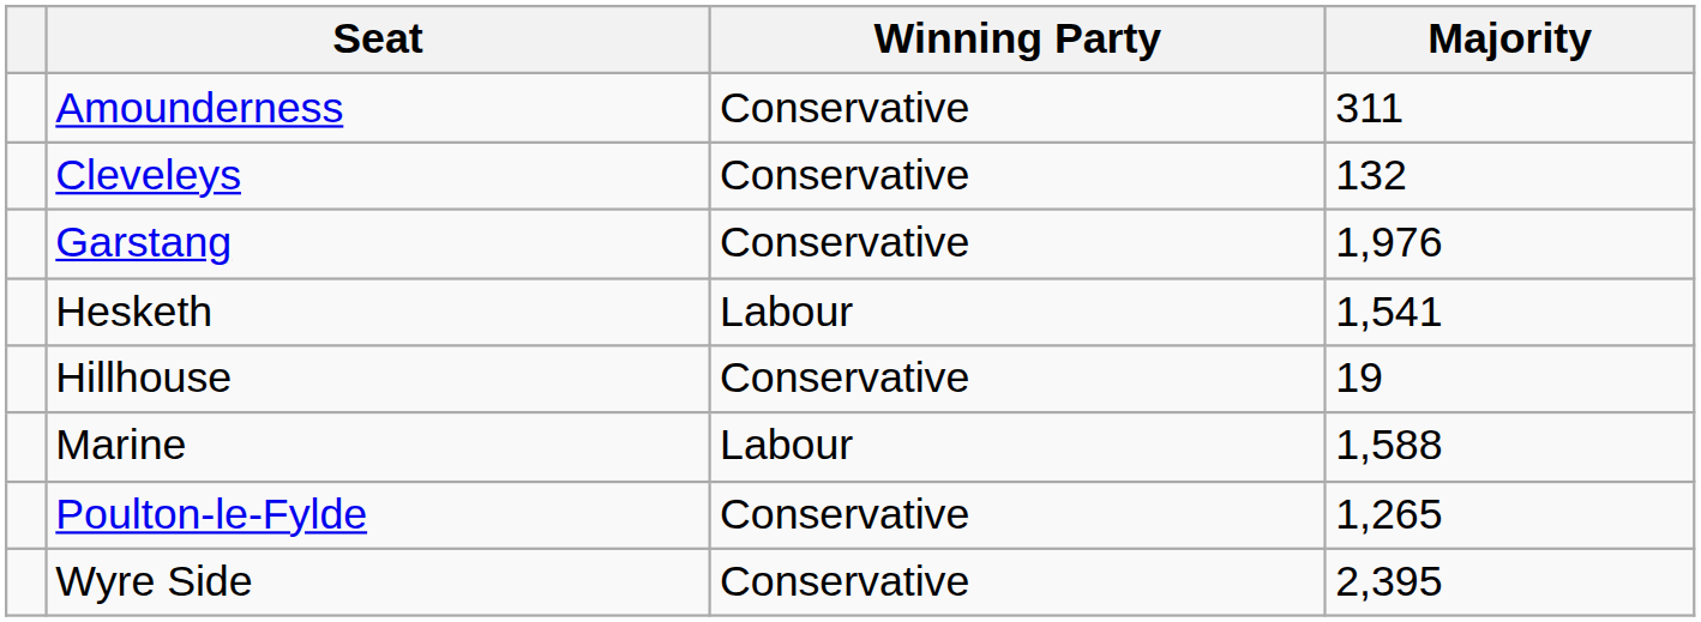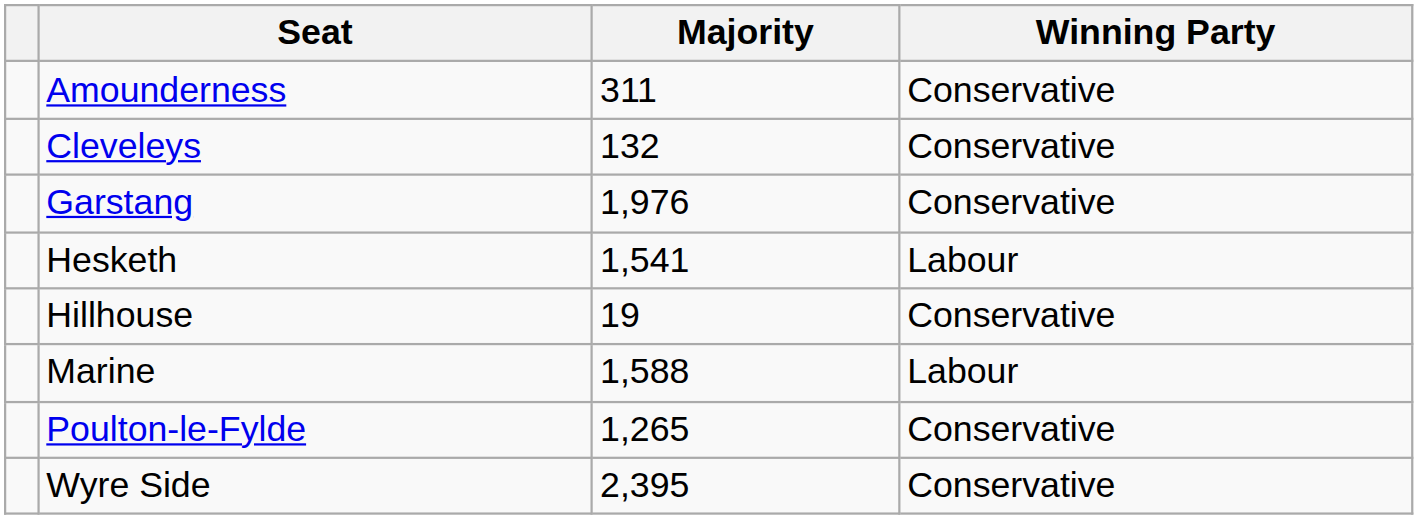columns swapped: Winning Party <-> Majority
